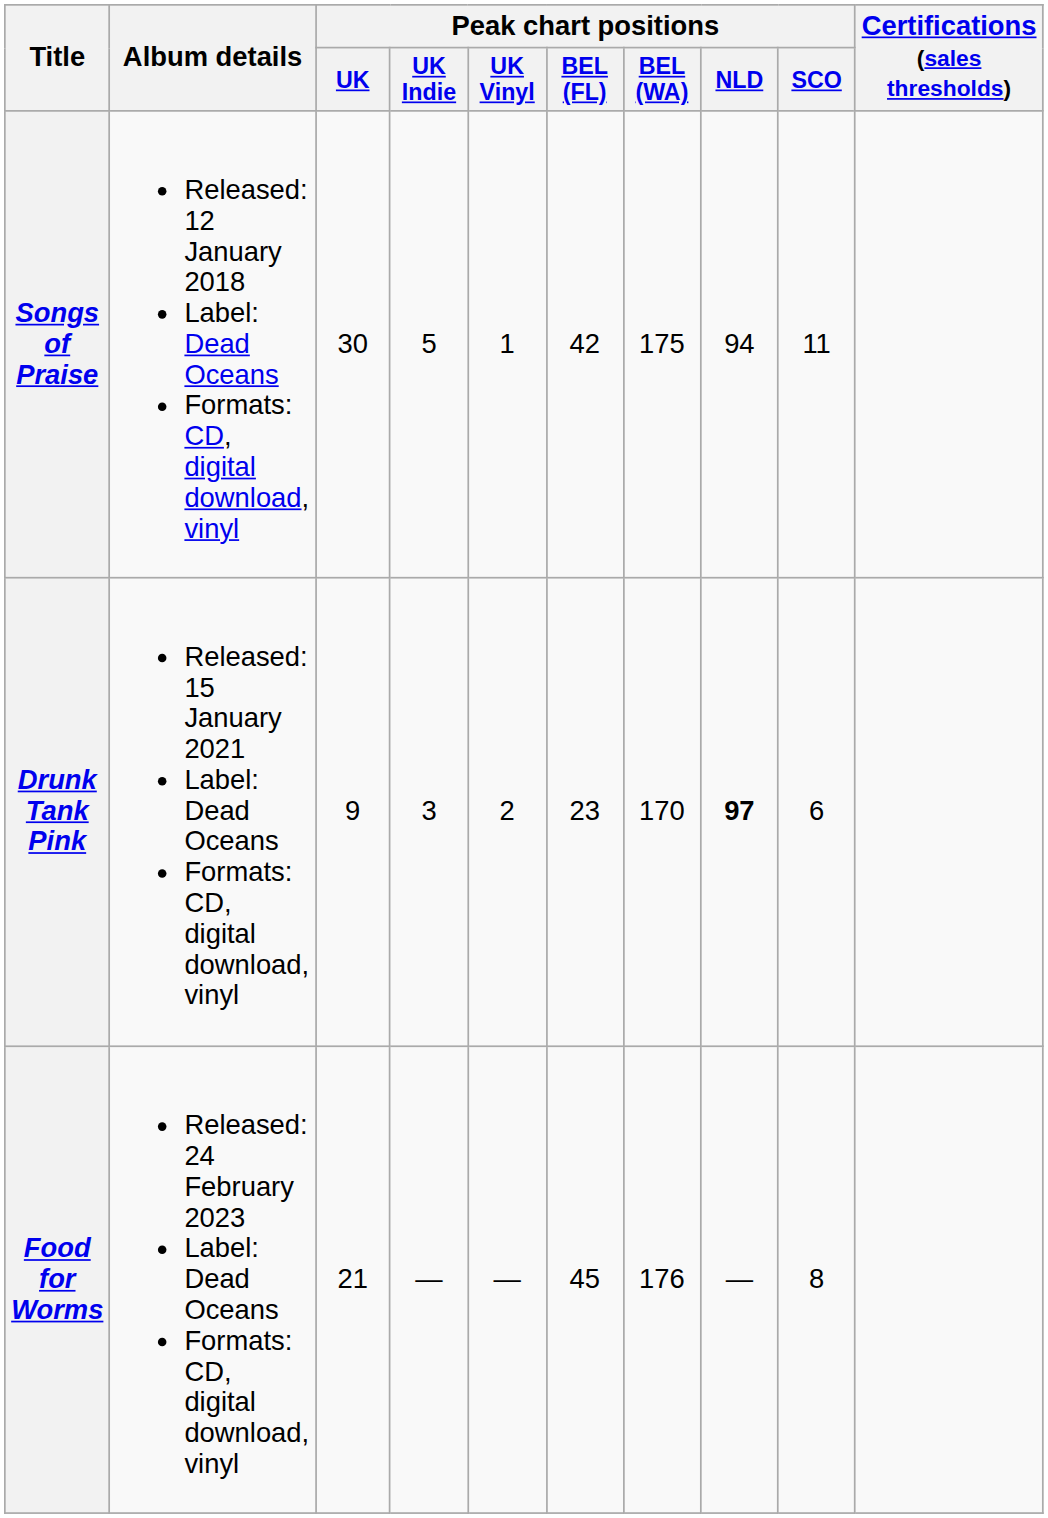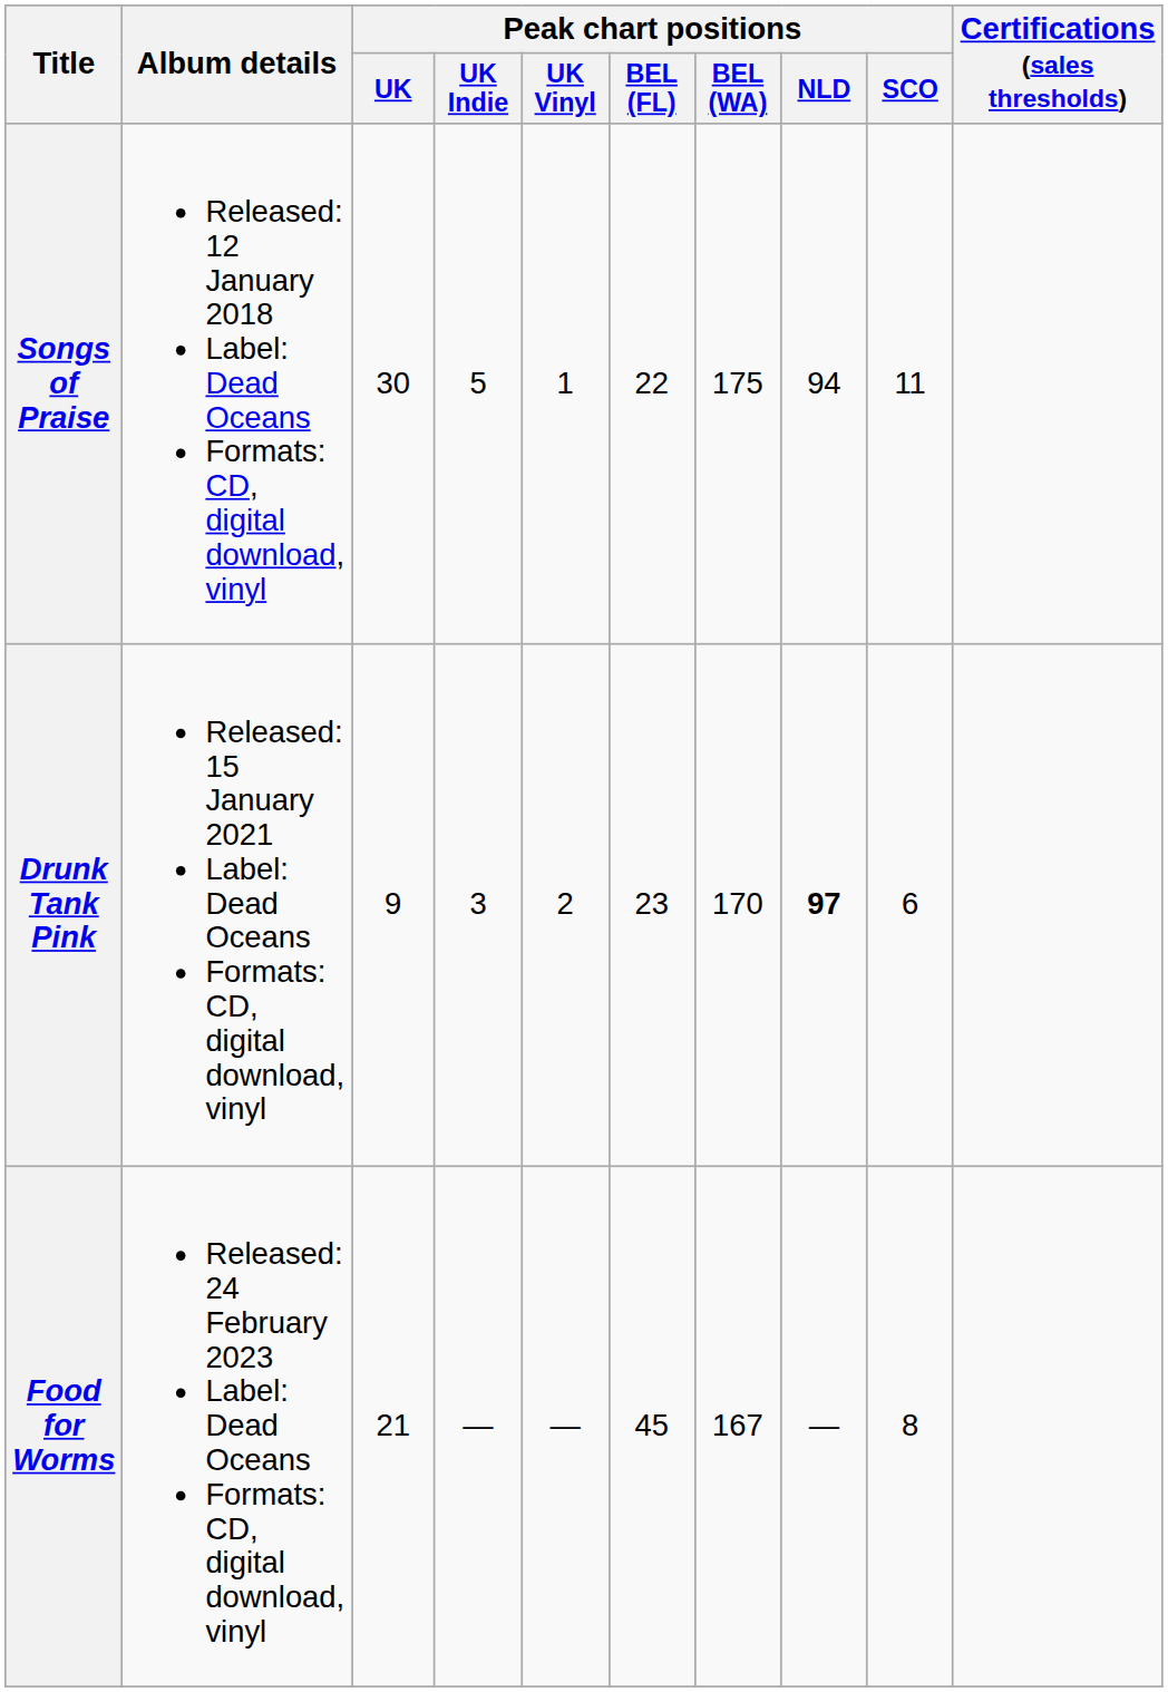Songs of Praise | Peak chart positions / BEL (FL): 42 -> 22
Food for Worms | Peak chart positions / BEL (WA): 176 -> 167
